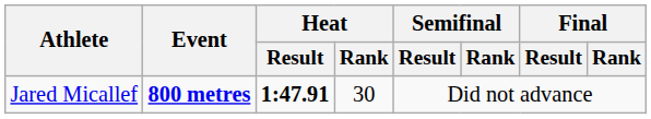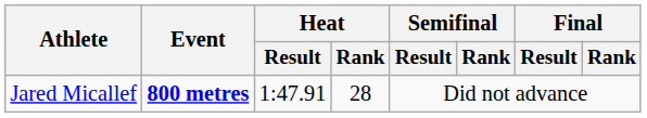Jared Micallef | Heat / Result: bold -> normal
Jared Micallef | Heat / Rank: 30 -> 28
